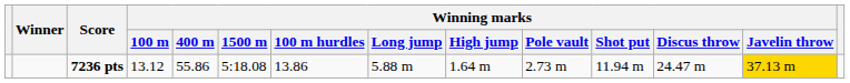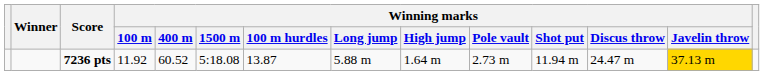7236 pts | Winning marks / 100 m: 13.12 -> 11.92
7236 pts | Winning marks / 400 m: 55.86 -> 60.52
7236 pts | Winning marks / 100 m hurdles: 13.86 -> 13.87
